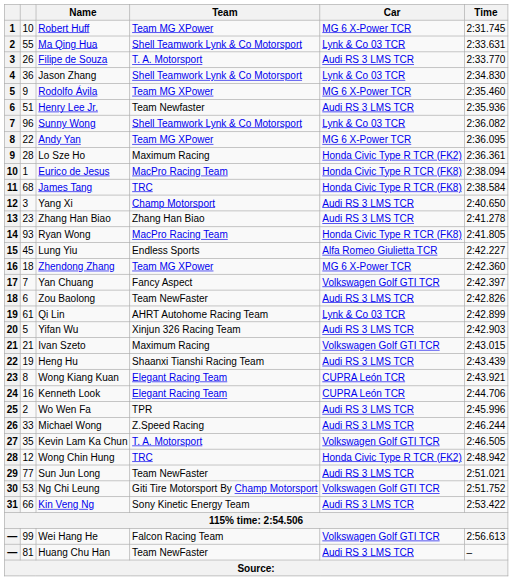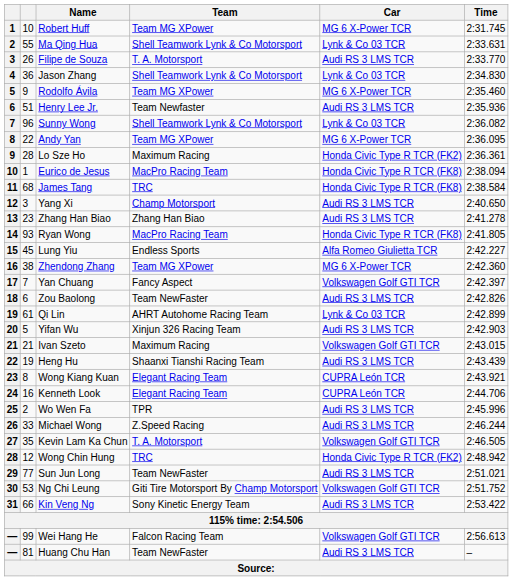Zhendong Zhang | column 2: 18 -> 38
